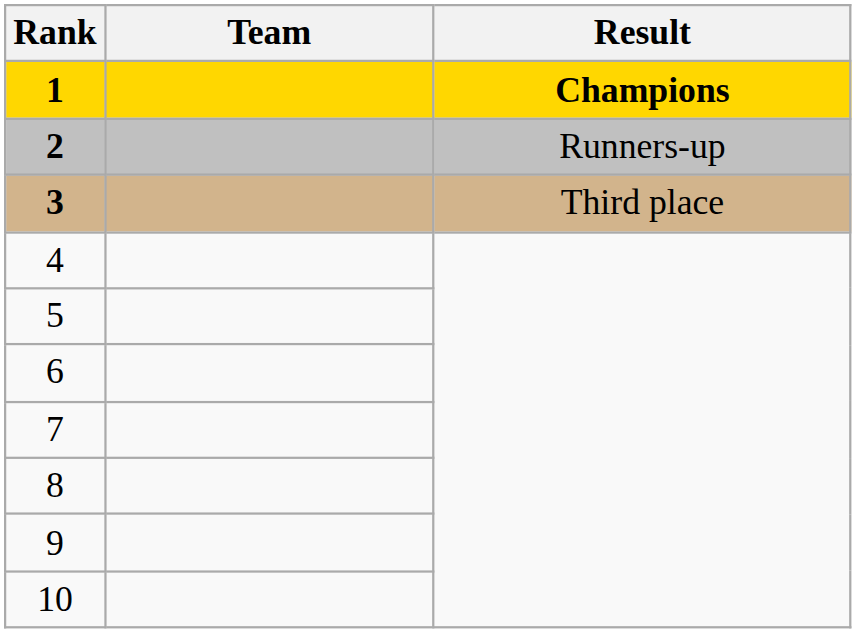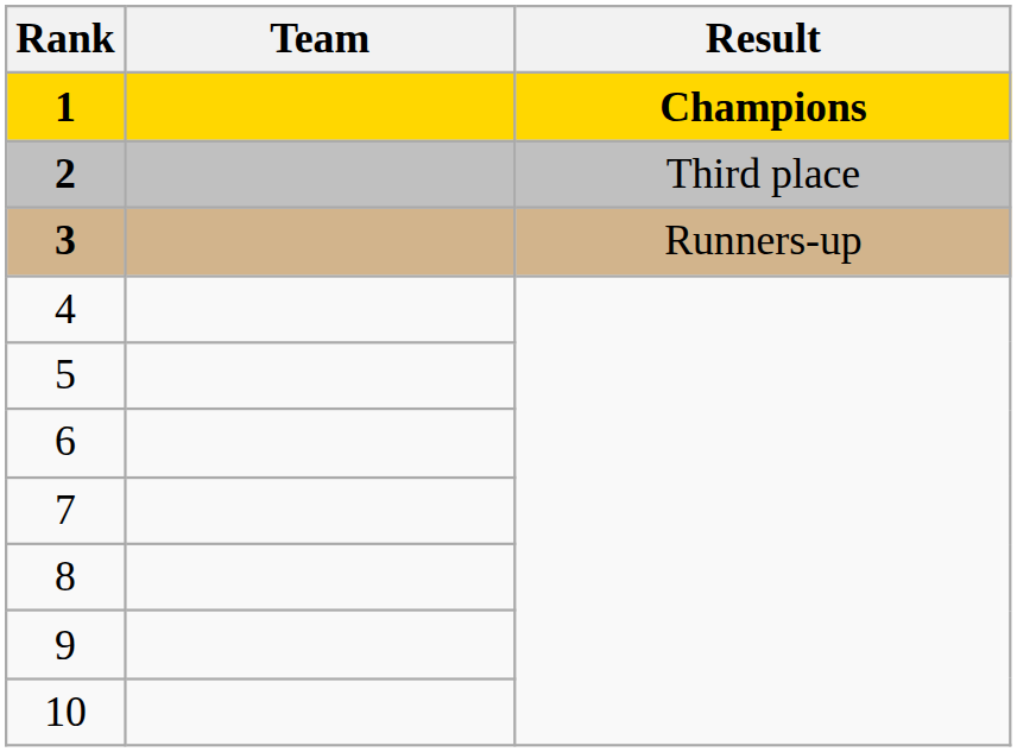2 | Result: Runners-up -> Third place
3 | Result: Third place -> Runners-up
